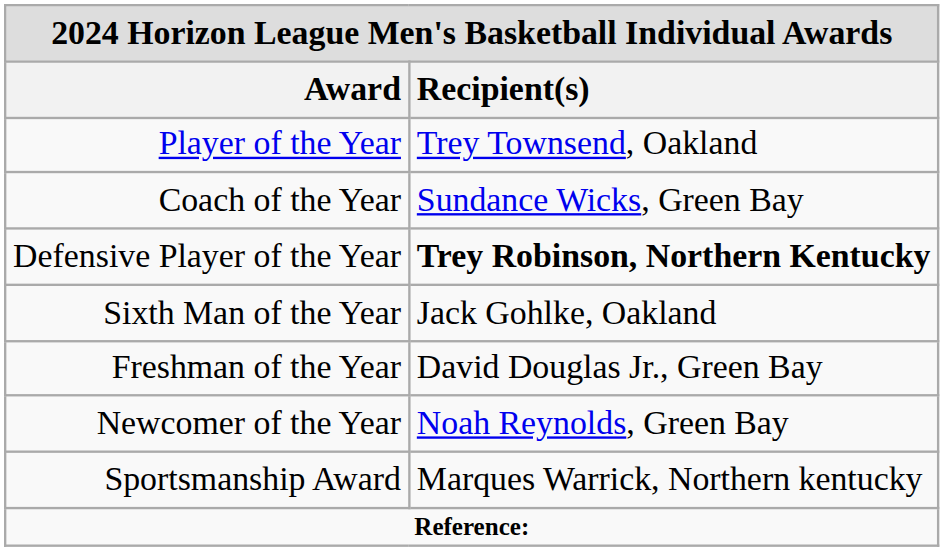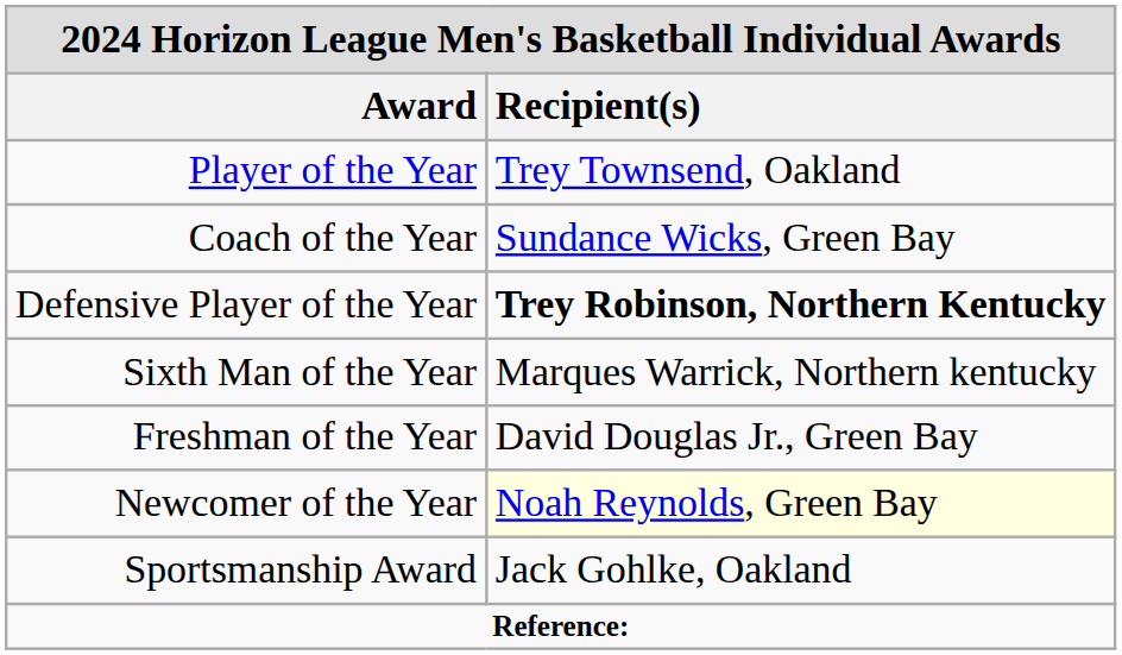Sixth Man of the Year | Recipient(s): Jack Gohlke, Oakland -> Marques Warrick, Northern kentucky
Newcomer of the Year | Recipient(s): no background -> lightyellow background
Sportsmanship Award | Recipient(s): Marques Warrick, Northern kentucky -> Jack Gohlke, Oakland
